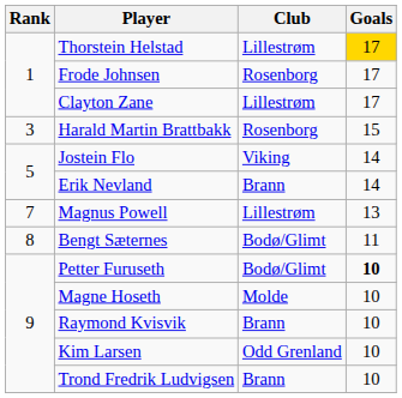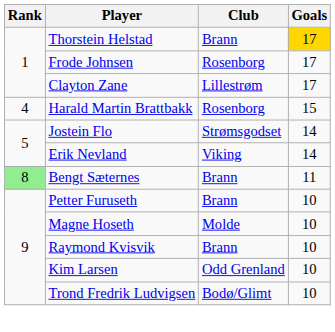Thorstein Helstad | Club: Lillestrøm -> Brann
Harald Martin Brattbakk | Rank: 3 -> 4
Jostein Flo | Club: Viking -> Strømsgodset
Erik Nevland | Club: Brann -> Viking
- row: 7 | Magnus Powell | Lillestrøm | 13
Bengt Sæternes | Rank: no background -> lightgreen background
Bengt Sæternes | Club: Bodø/Glimt -> Brann
Petter Furuseth | Club: Bodø/Glimt -> Brann
Petter Furuseth | Goals: bold -> normal
Trond Fredrik Ludvigsen | Club: Brann -> Bodø/Glimt
